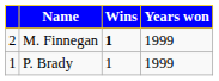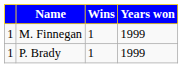M. Finnegan | column 1: 2 -> 1
M. Finnegan | Wins: bold -> normal
